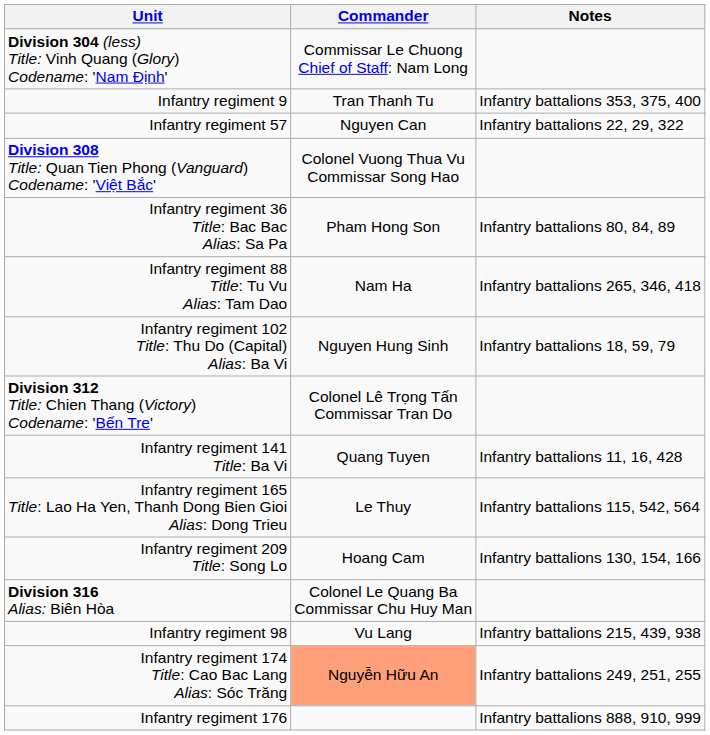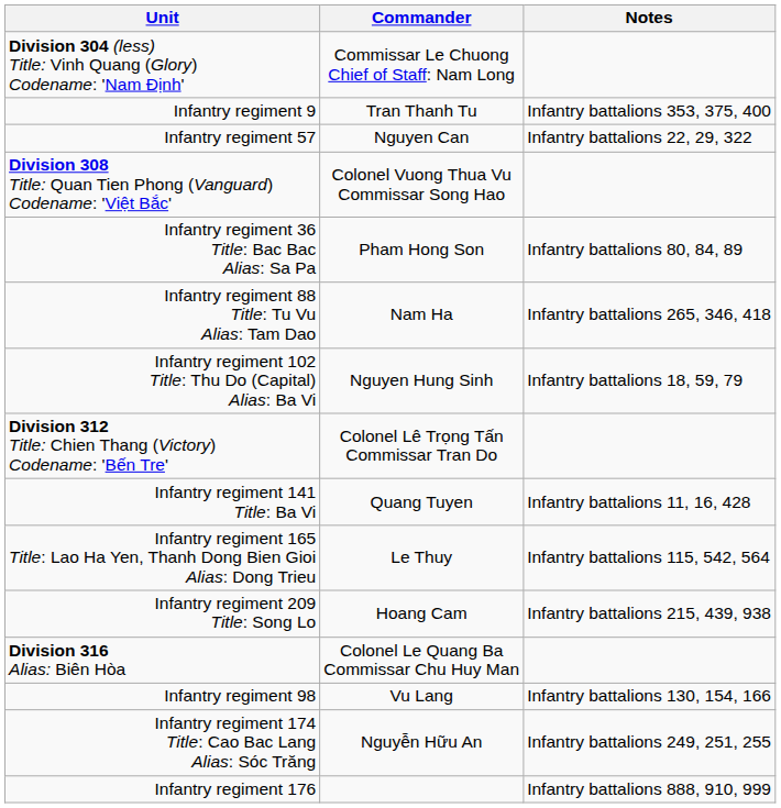Infantry regiment 209 Title: Song Lo | Notes: Infantry battalions 130, 154, 166 -> Infantry battalions 215, 439, 938
Infantry regiment 98 | Notes: Infantry battalions 215, 439, 938 -> Infantry battalions 130, 154, 166
Infantry regiment 174 Title: Cao Bac Lang Alias: Sóc Trăng | Commander: lightsalmon background -> no background
